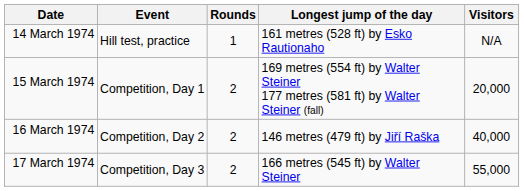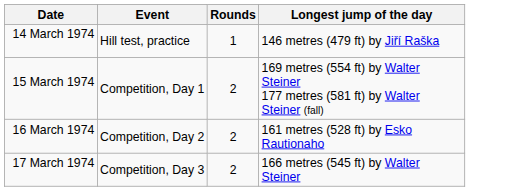- column: Visitors | N/A | 20,000 | 40,000 | 55,000
14 March 1974 | Longest jump of the day: 161 metres (528 ft) by Esko Rautionaho -> 146 metres (479 ft) by Jiří Raška
16 March 1974 | Longest jump of the day: 146 metres (479 ft) by Jiří Raška -> 161 metres (528 ft) by Esko Rautionaho
